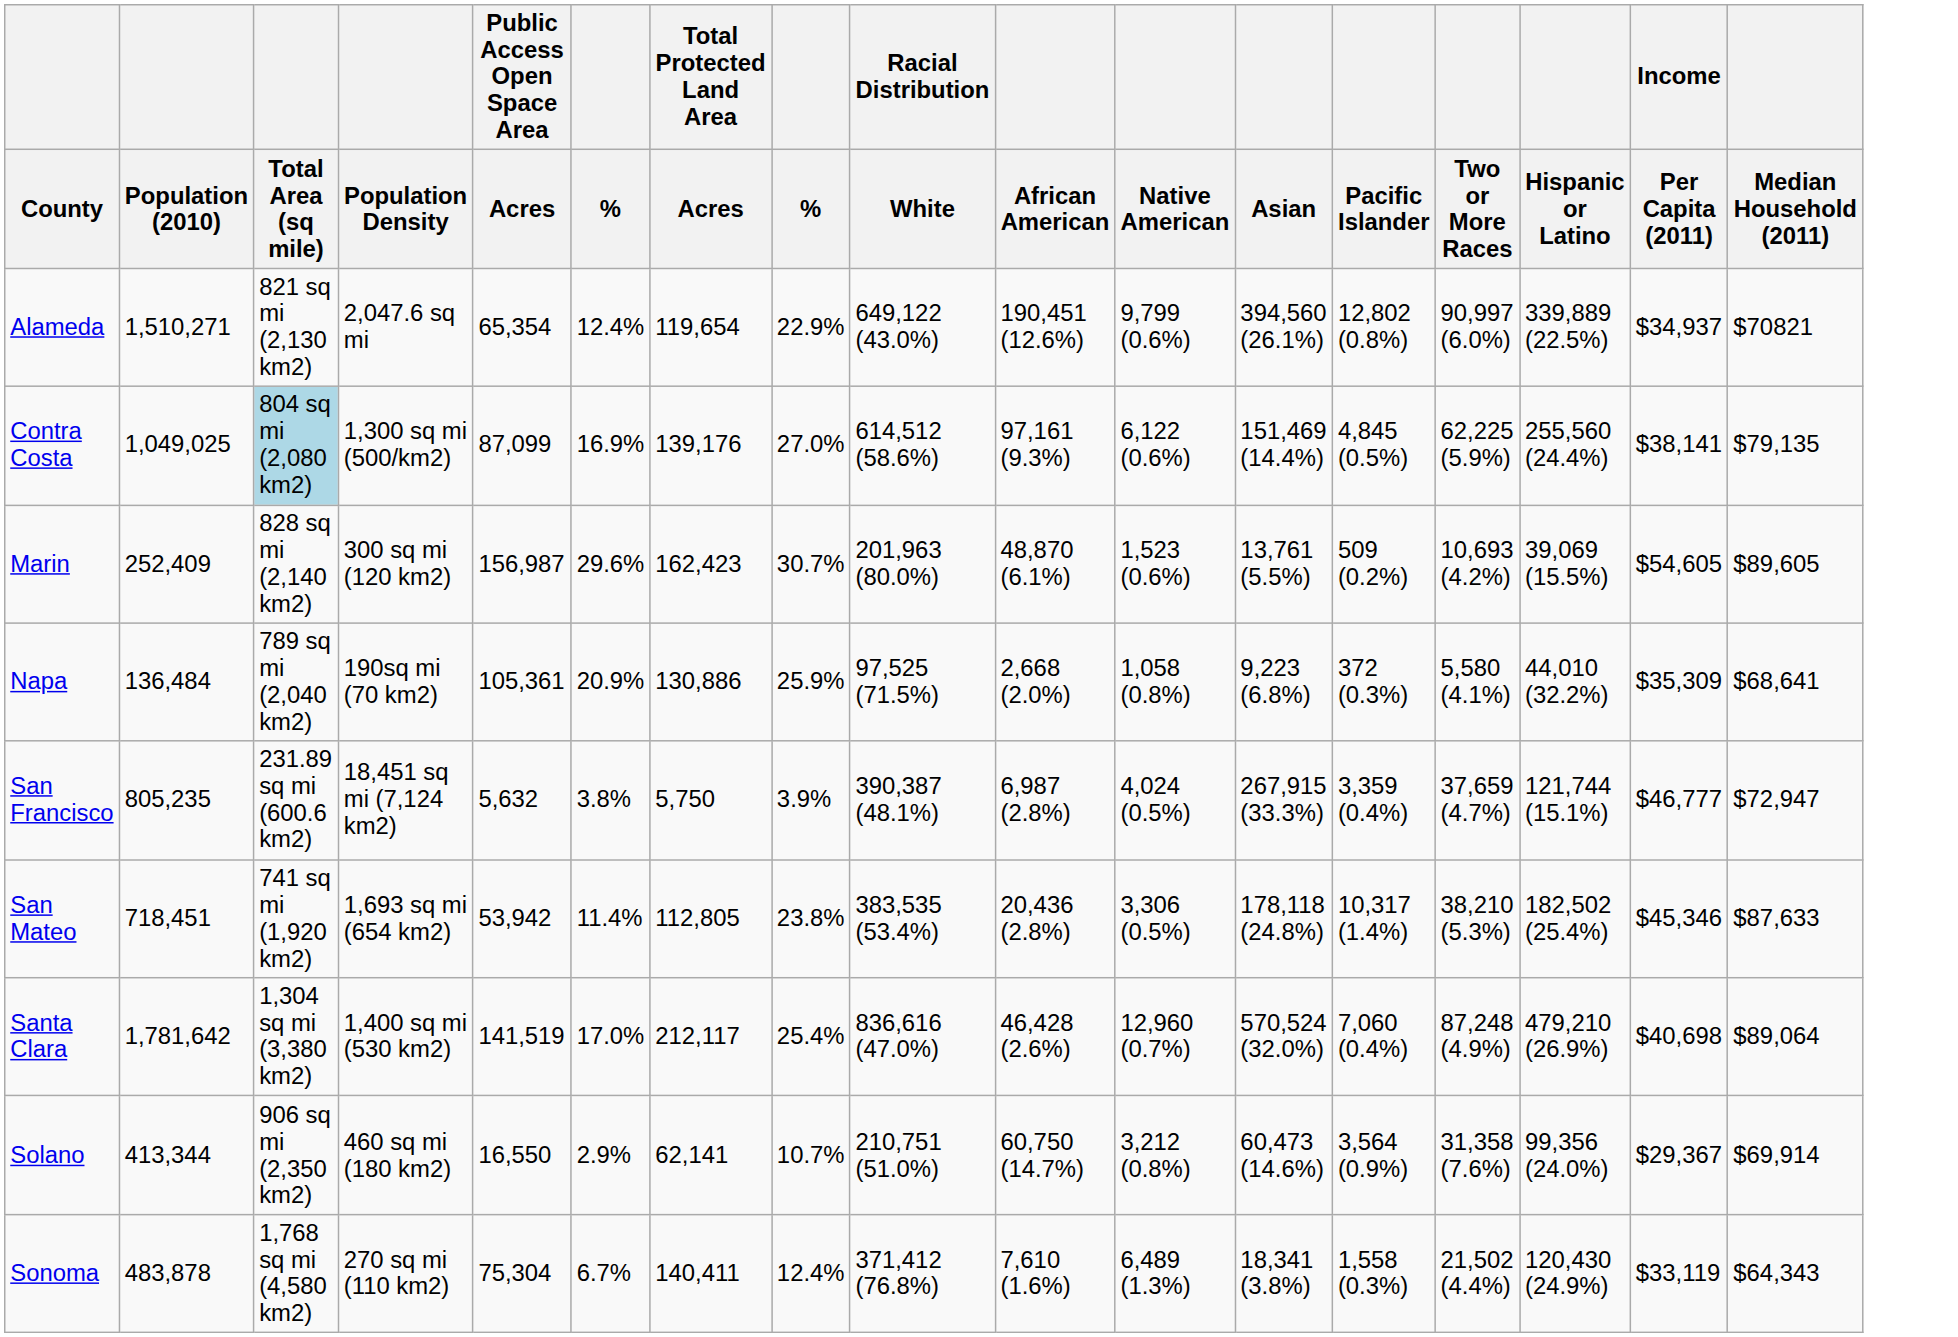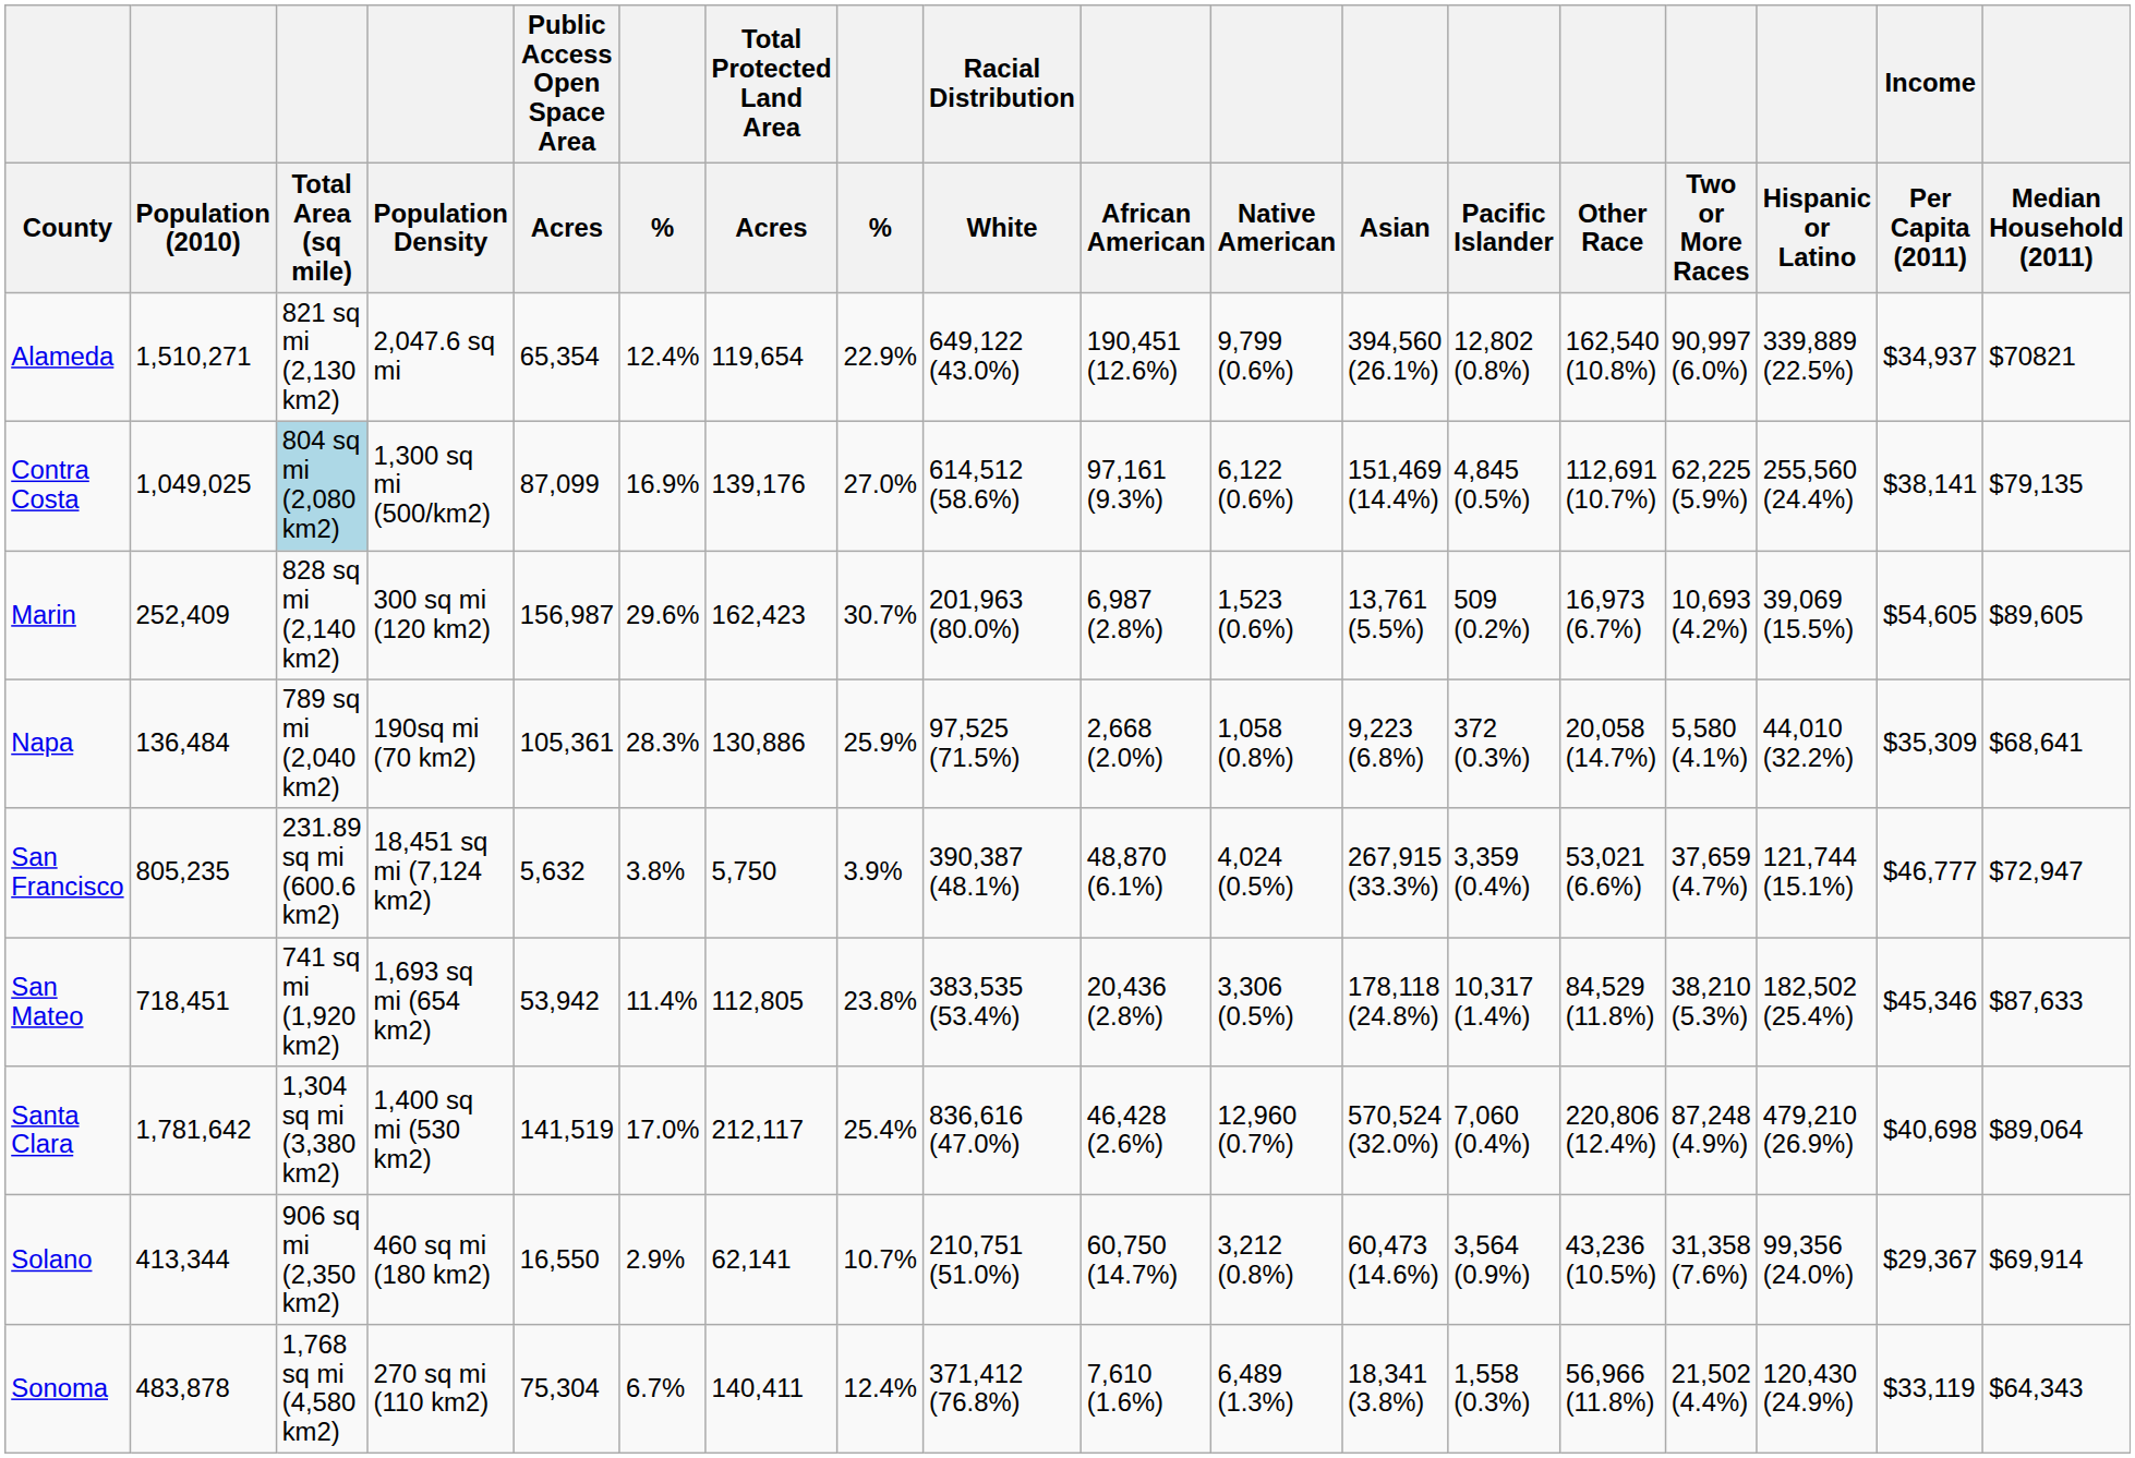+ column: Other Race | 162,540 (10.8%) | 112,691 (10.7%) | 16,973 (6.7%) | 20,058 (14.7%) | 53,021 (6.6%) | 84,529 (11.8%) | 220,806 (12.4%) | 43,236 (10.5%) | 56,966 (11.8%)
Marin | African American: 48,870 (6.1%) -> 6,987 (2.8%)
Napa | column 6: 20.9% -> 28.3%
San Francisco | African American: 6,987 (2.8%) -> 48,870 (6.1%)
